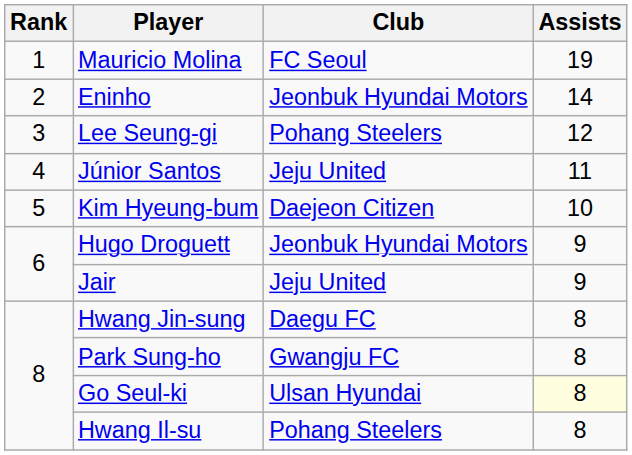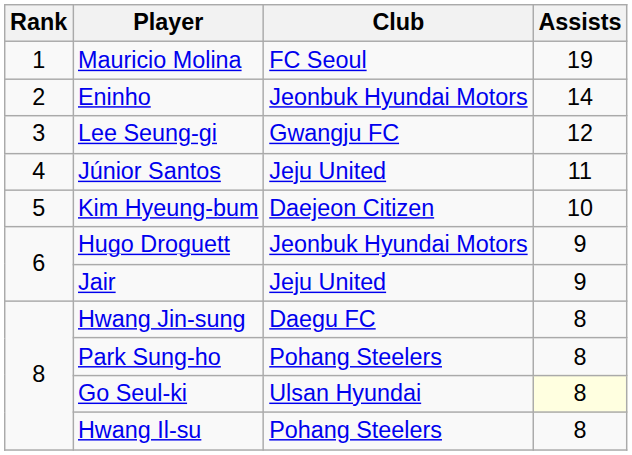Lee Seung-gi | Club: Pohang Steelers -> Gwangju FC
Park Sung-ho | Club: Gwangju FC -> Pohang Steelers
